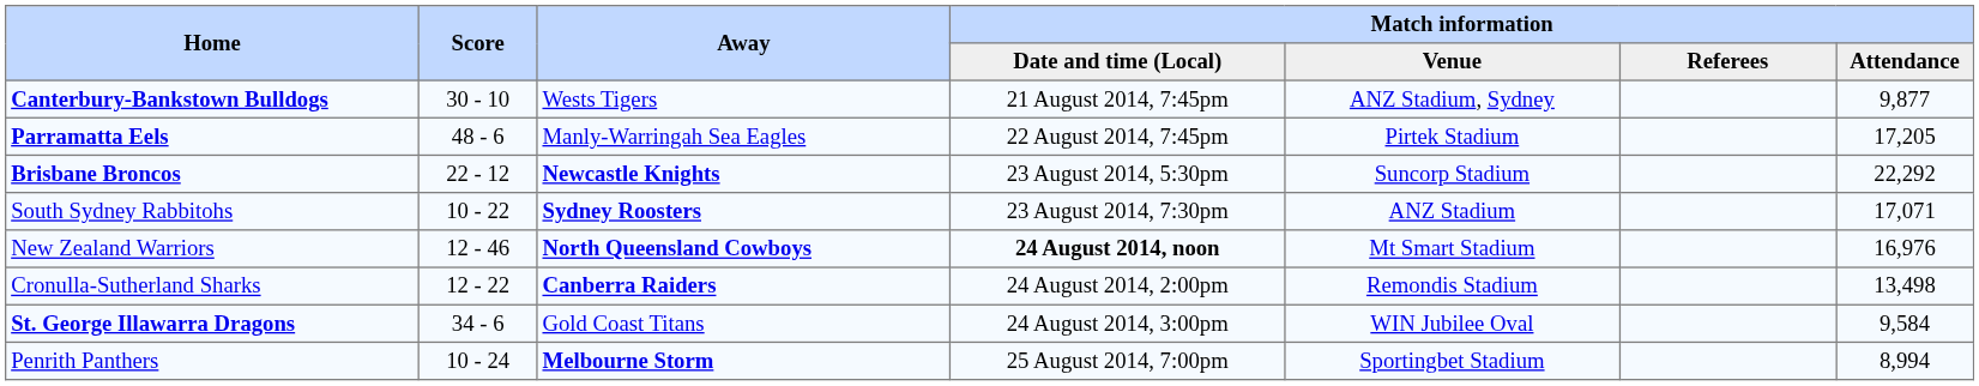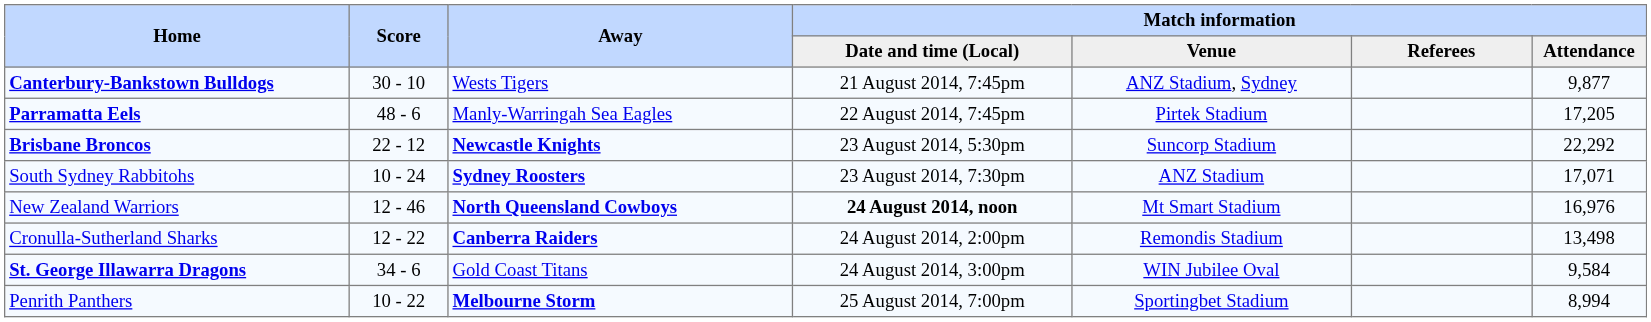South Sydney Rabbitohs | Score: 10 - 22 -> 10 - 24
Penrith Panthers | Score: 10 - 24 -> 10 - 22
